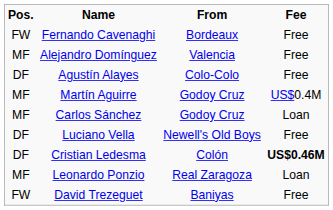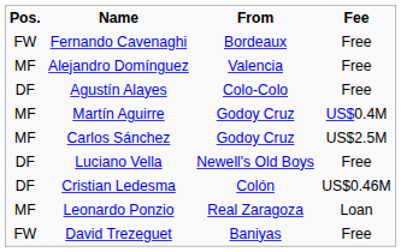Carlos Sánchez | Fee: Loan -> US$2.5M
Cristian Ledesma | Fee: bold -> normal
